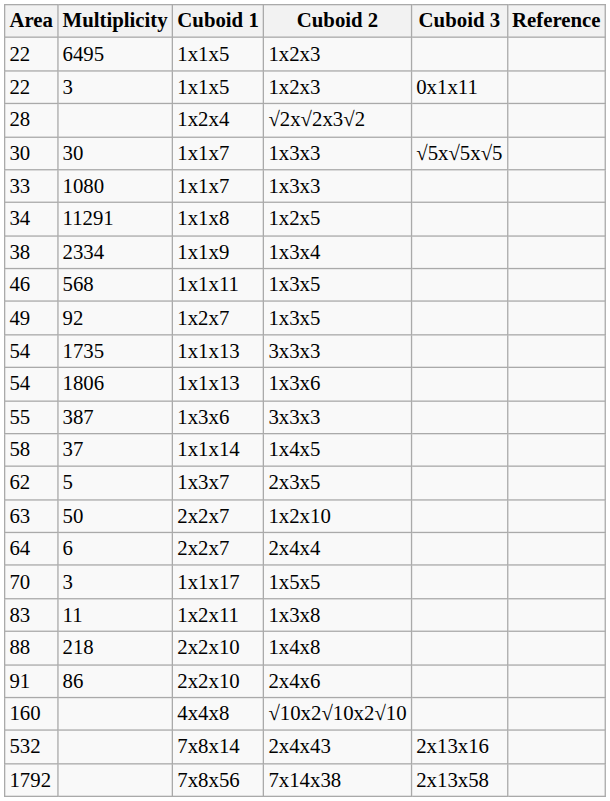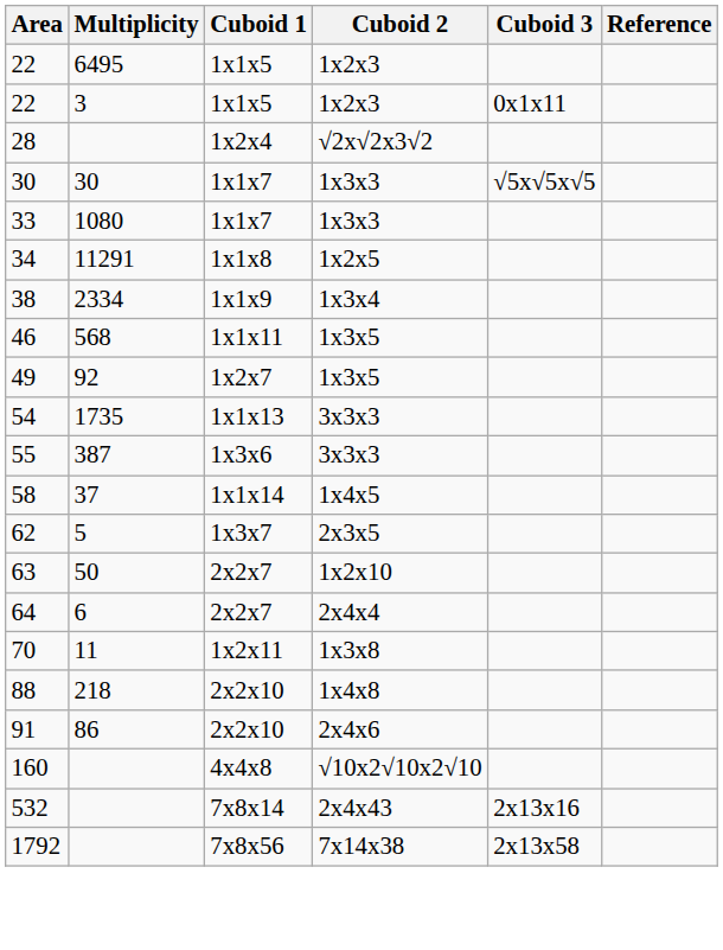- row: 54 | 1806 | 1x1x13 | 1x3x6
- row: 70 | 3 | 1x1x17 | 1x5x5
11 | Area: 83 -> 70
